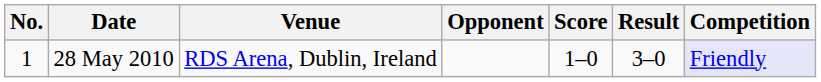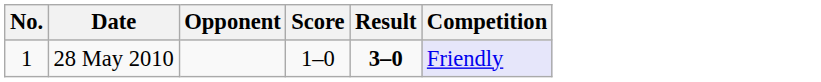- column: Venue | RDS Arena, Dublin, Ireland
28 May 2010 | Result: normal -> bold
